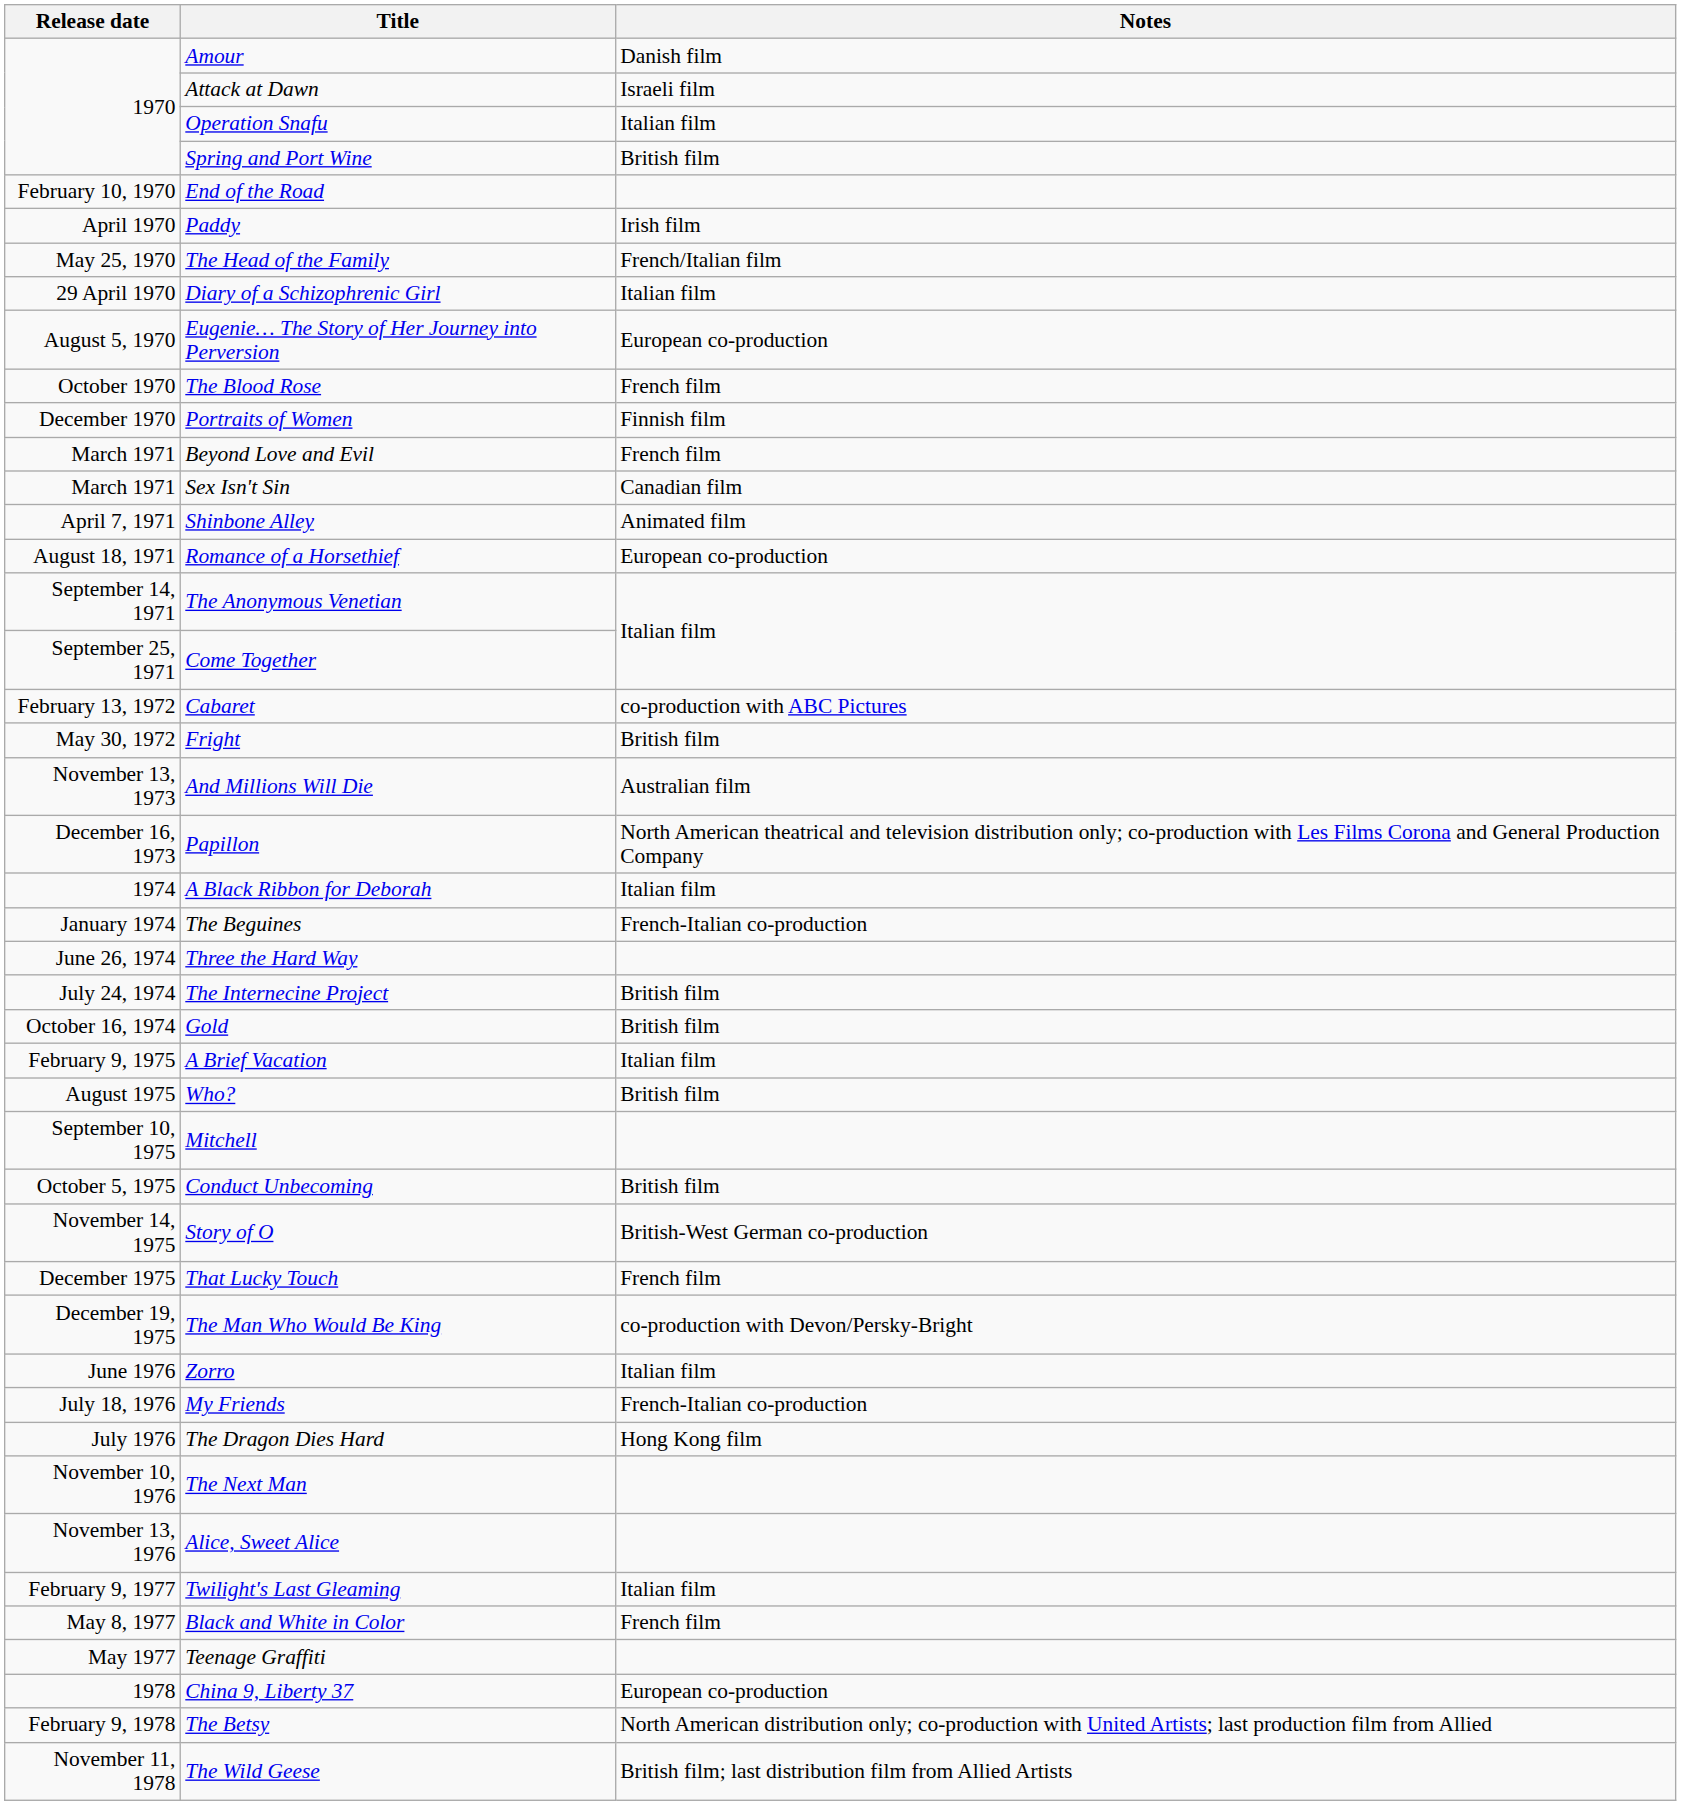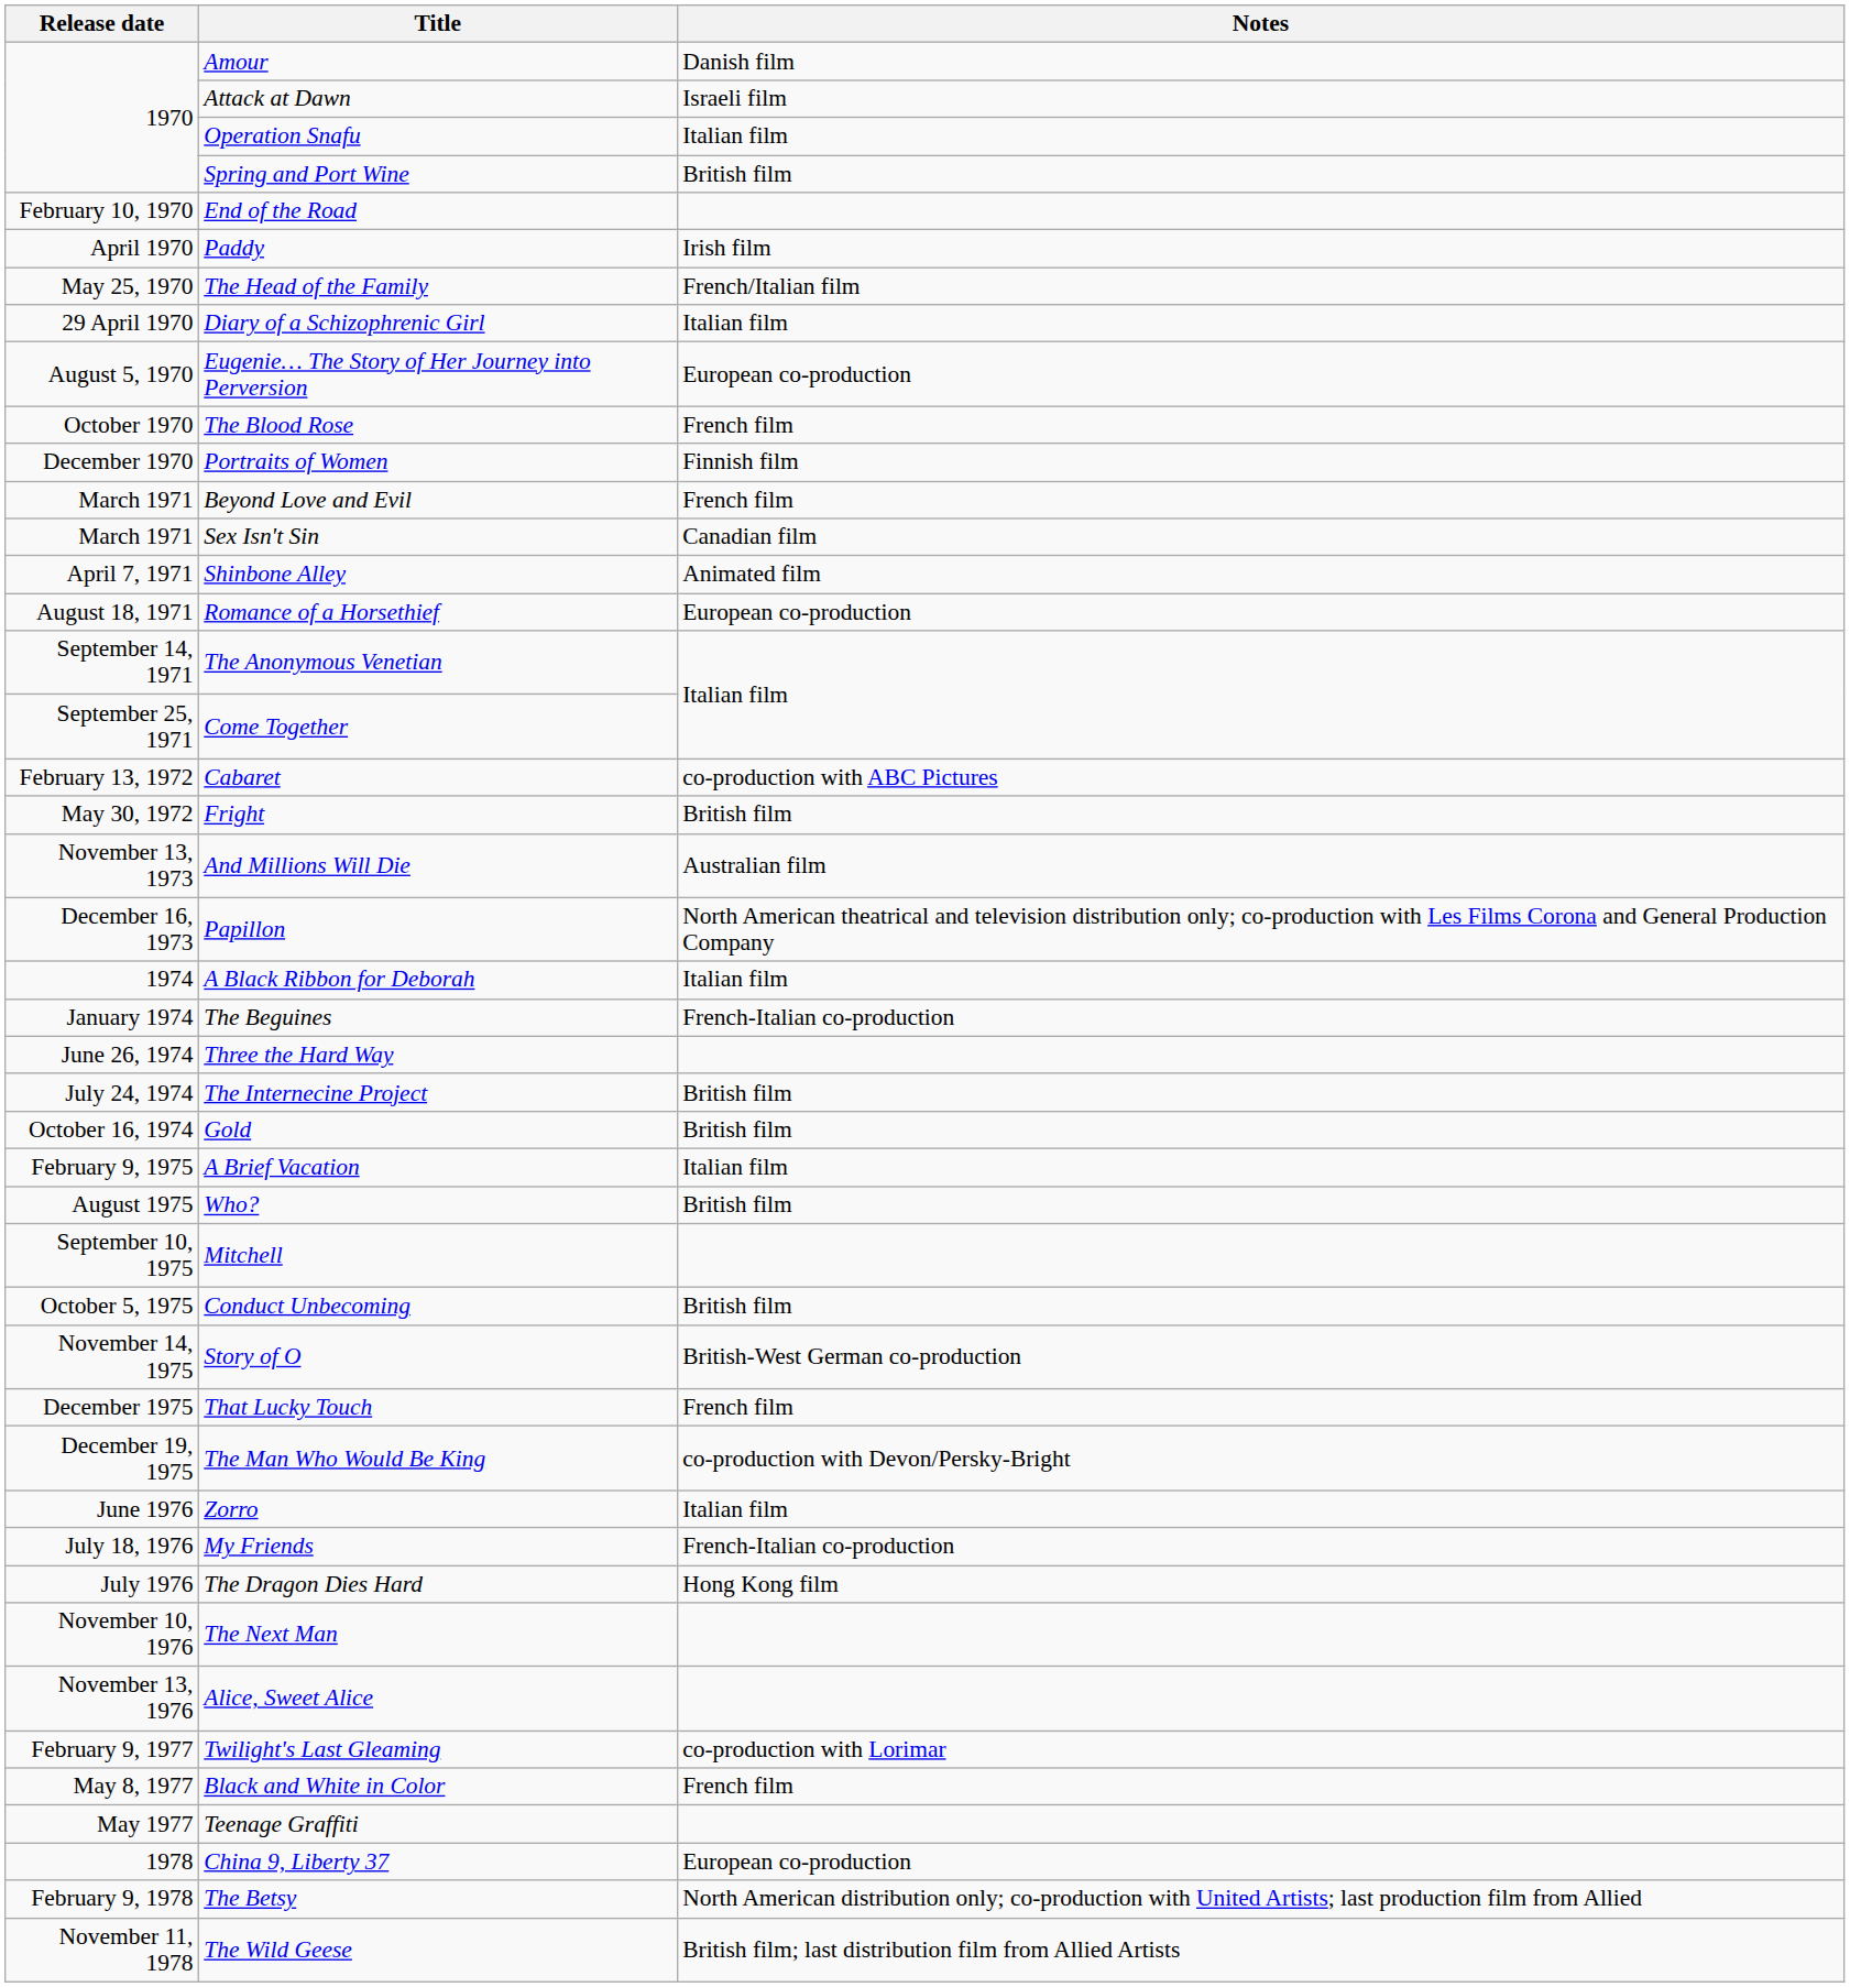Twilight's Last Gleaming | Notes: Italian film -> co-production with Lorimar
